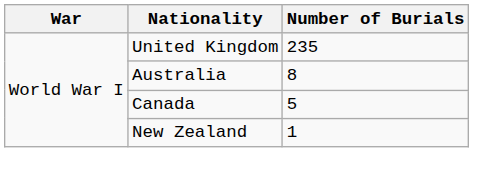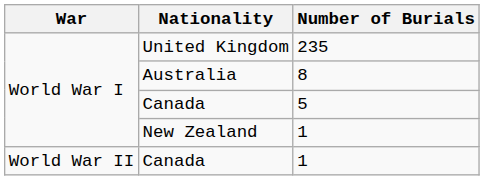+ row: World War II | Canada | 1
